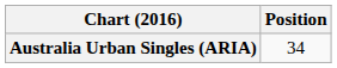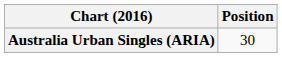Australia Urban Singles (ARIA) | Position: 34 -> 30
